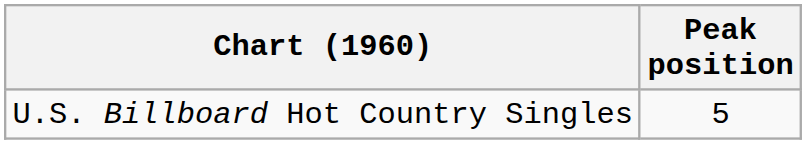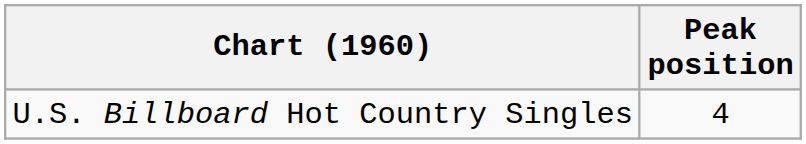U.S. Billboard Hot Country Singles | Peak position: 5 -> 4
